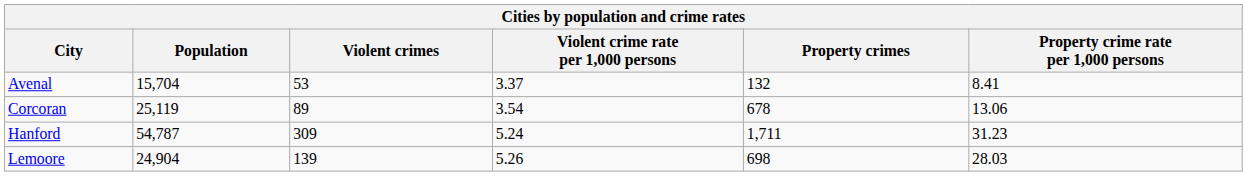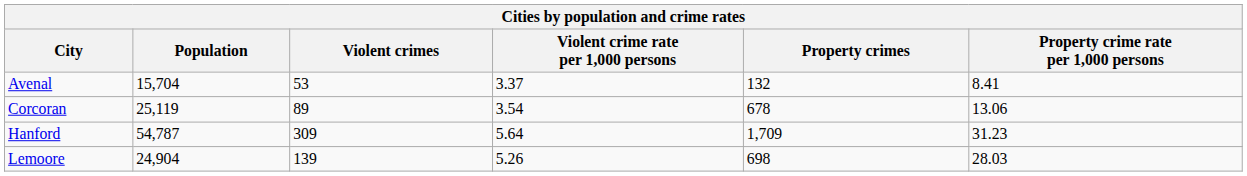Hanford | Violent crime rate per 1,000 persons: 5.24 -> 5.64
Hanford | Property crimes: 1,711 -> 1,709
